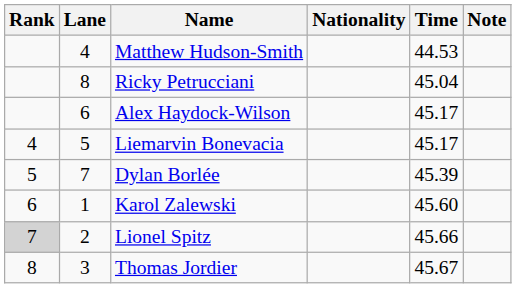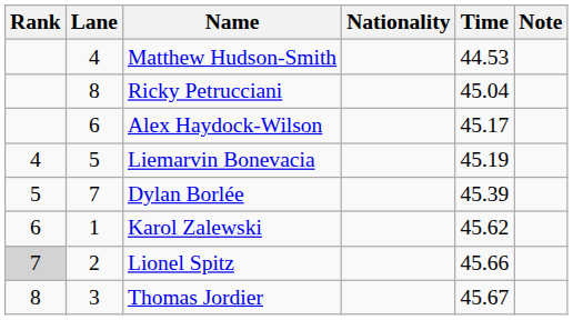Liemarvin Bonevacia | Time: 45.17 -> 45.19
Karol Zalewski | Time: 45.60 -> 45.62
